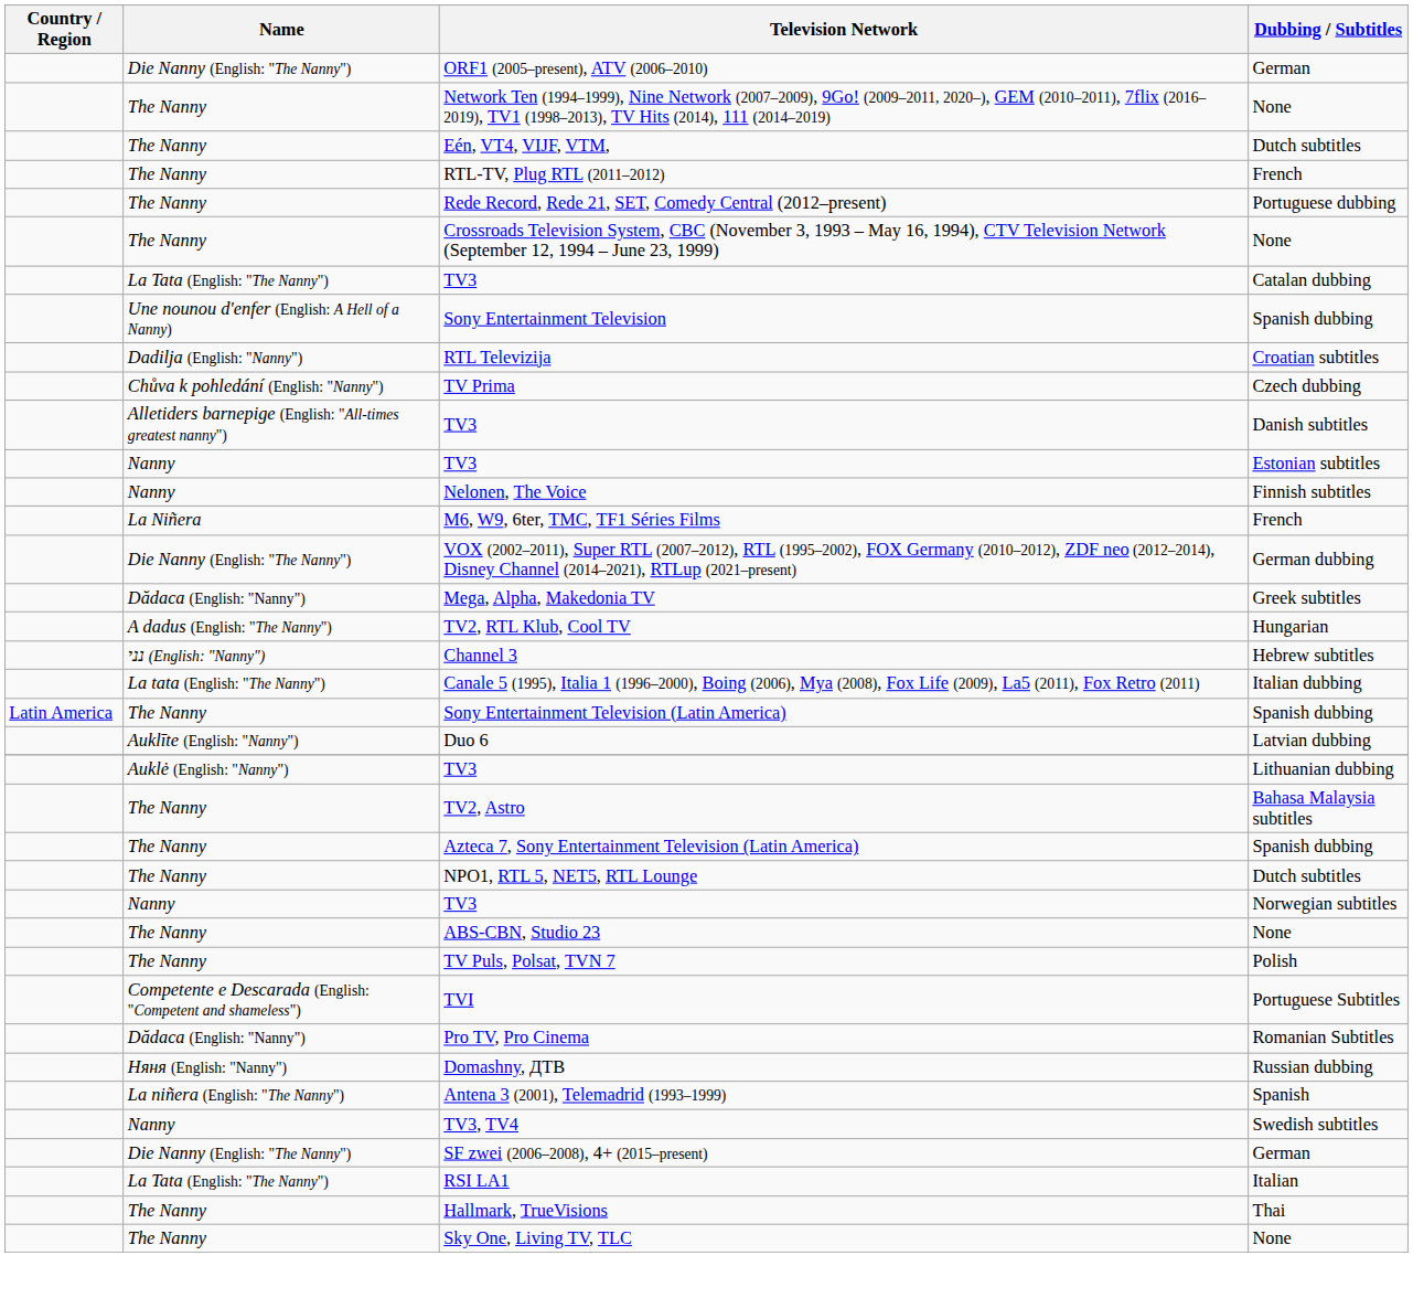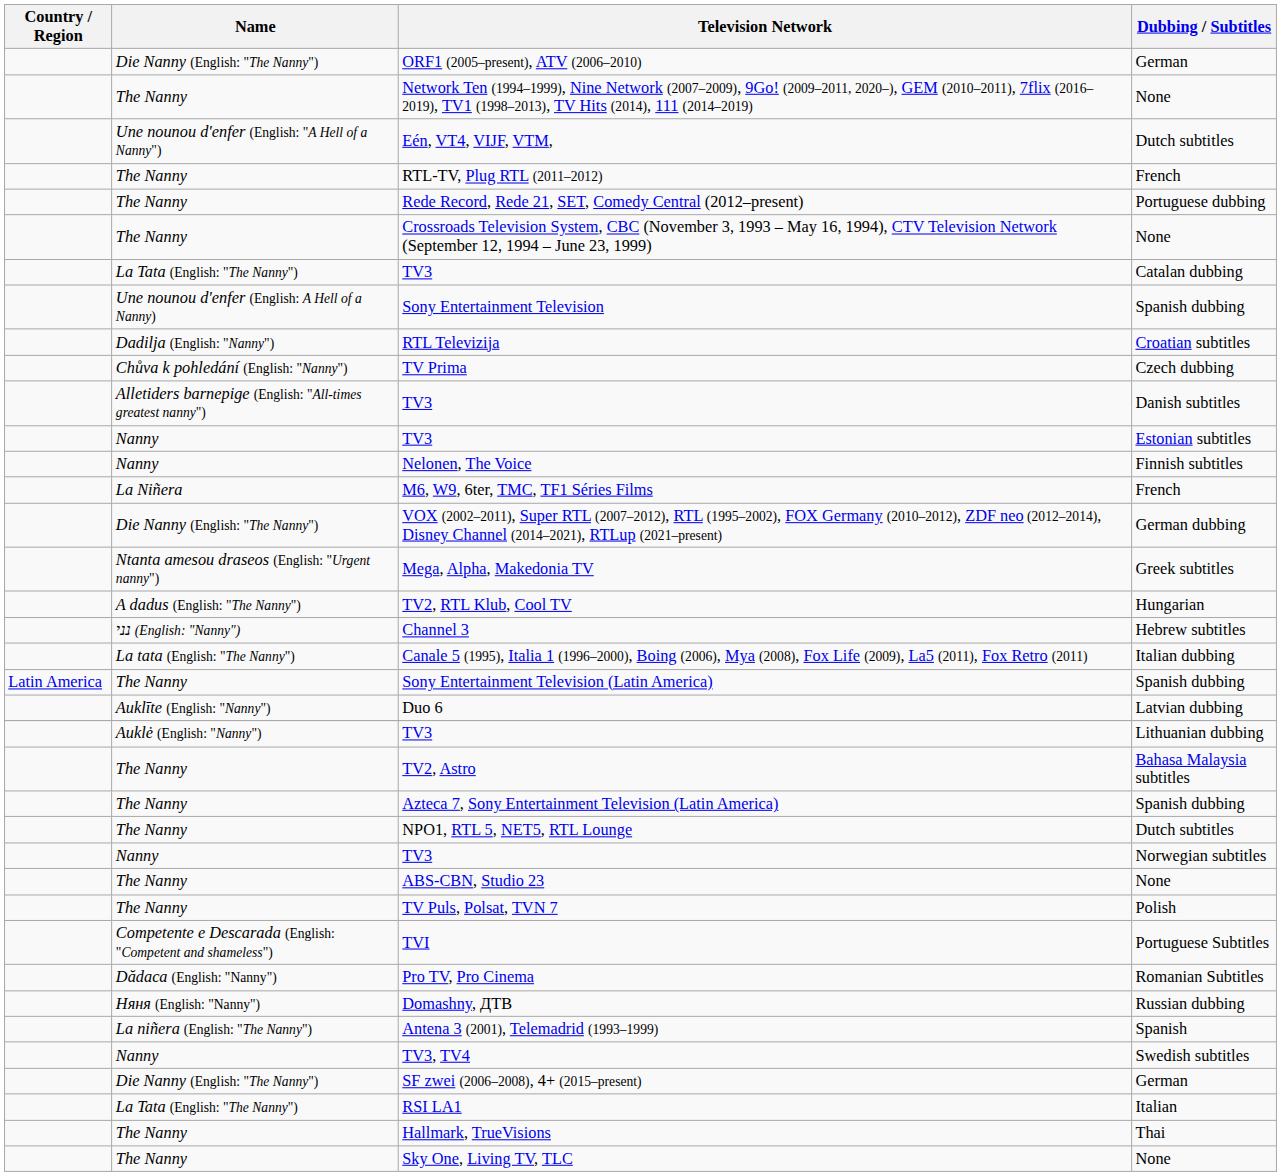Eén, VT4, VIJF, VTM, | Name: The Nanny -> Une nounou d'enfer (English: "A Hell of a Nanny")
Mega, Alpha, Makedonia TV | Name: Dădaca (English: "Nanny") -> Ntanta amesou draseos (English: "Urgent nanny")
